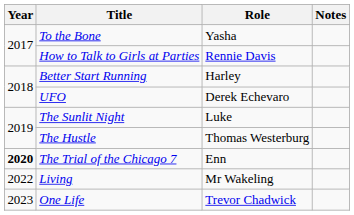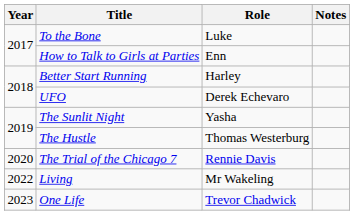To the Bone | Role: Yasha -> Luke
How to Talk to Girls at Parties | Role: Rennie Davis -> Enn
The Sunlit Night | Role: Luke -> Yasha
The Trial of the Chicago 7 | Year: bold -> normal
The Trial of the Chicago 7 | Role: Enn -> Rennie Davis
